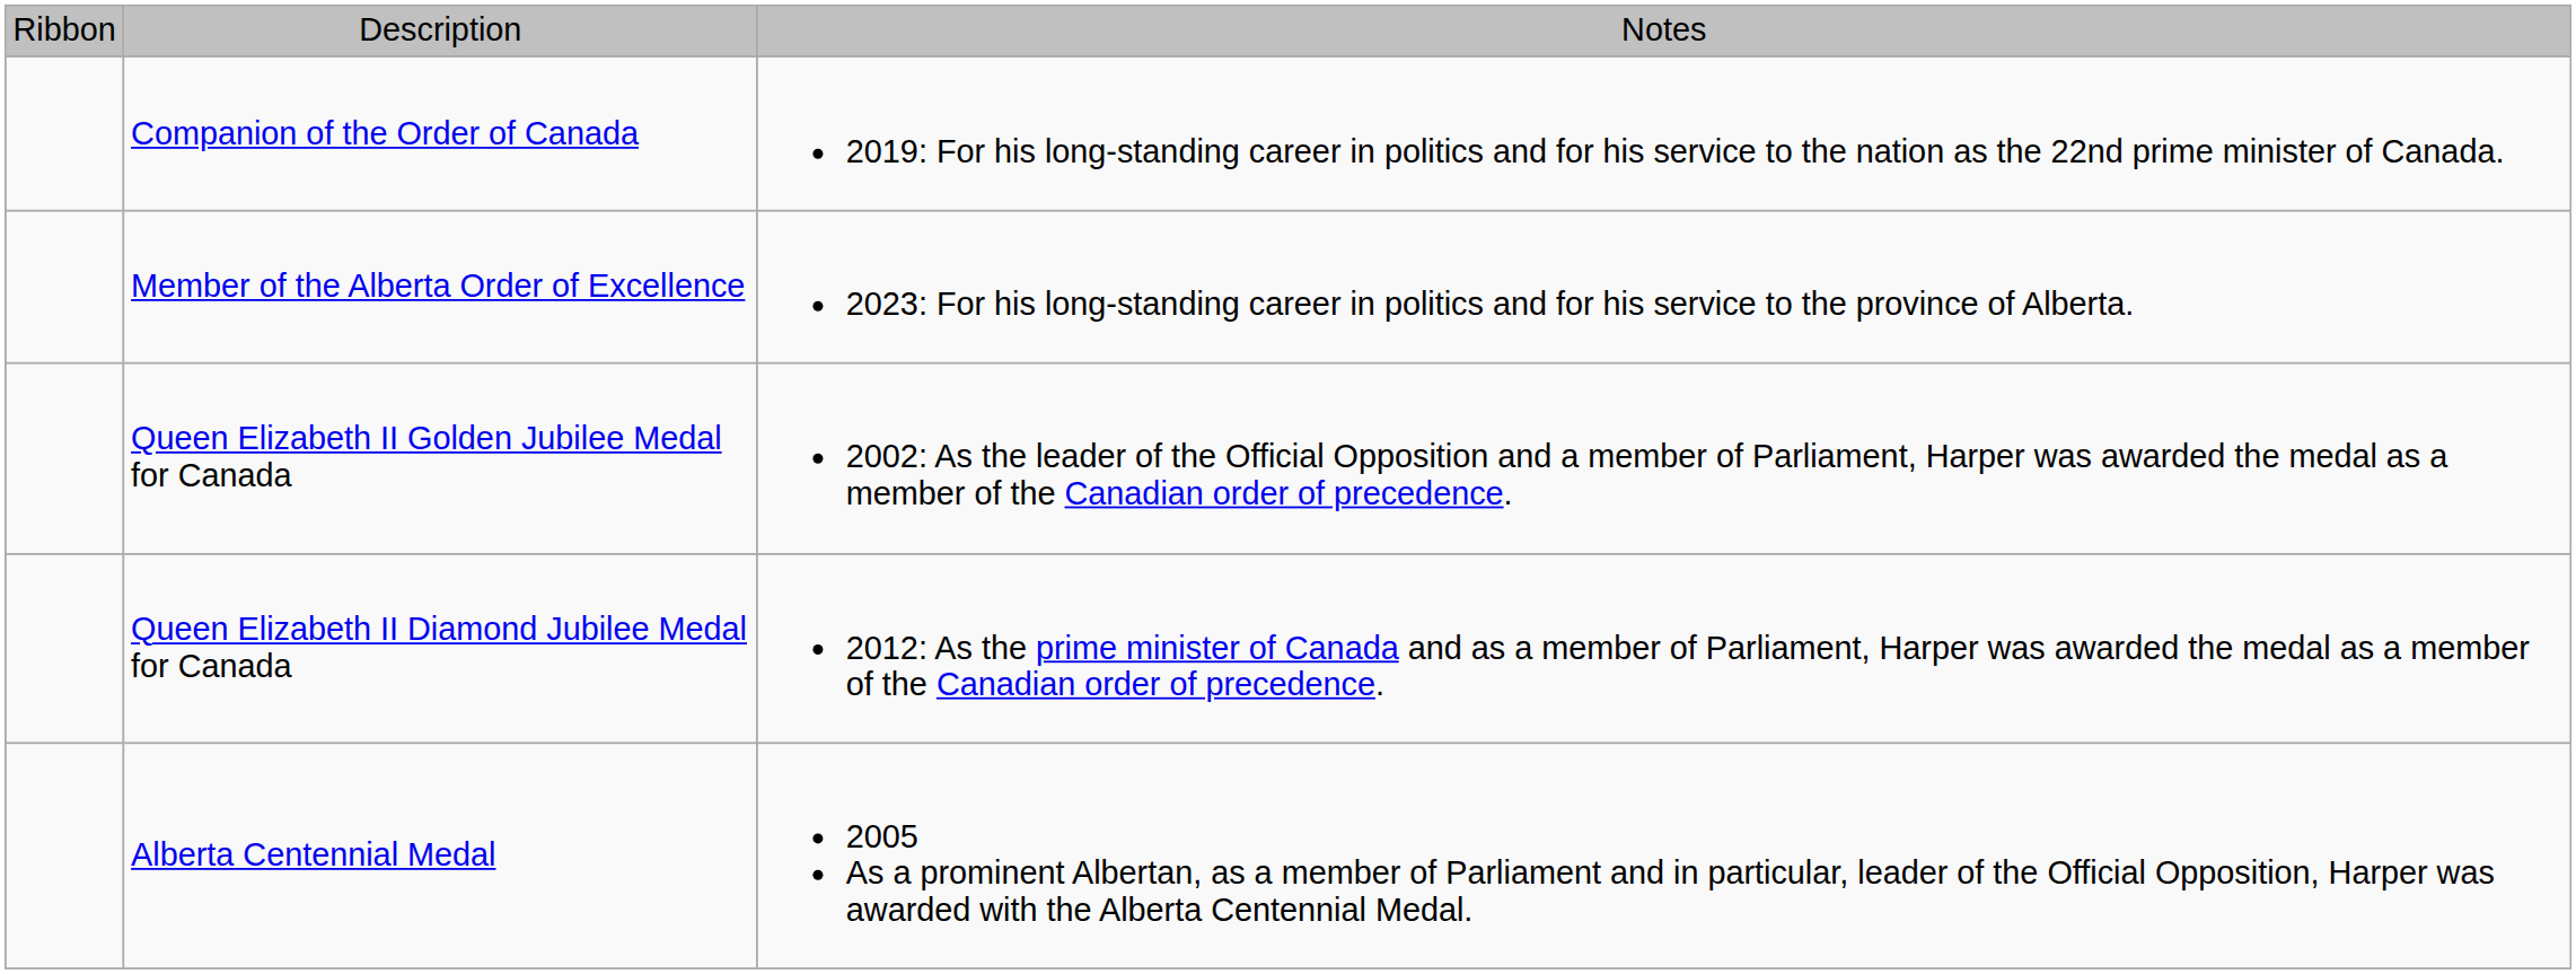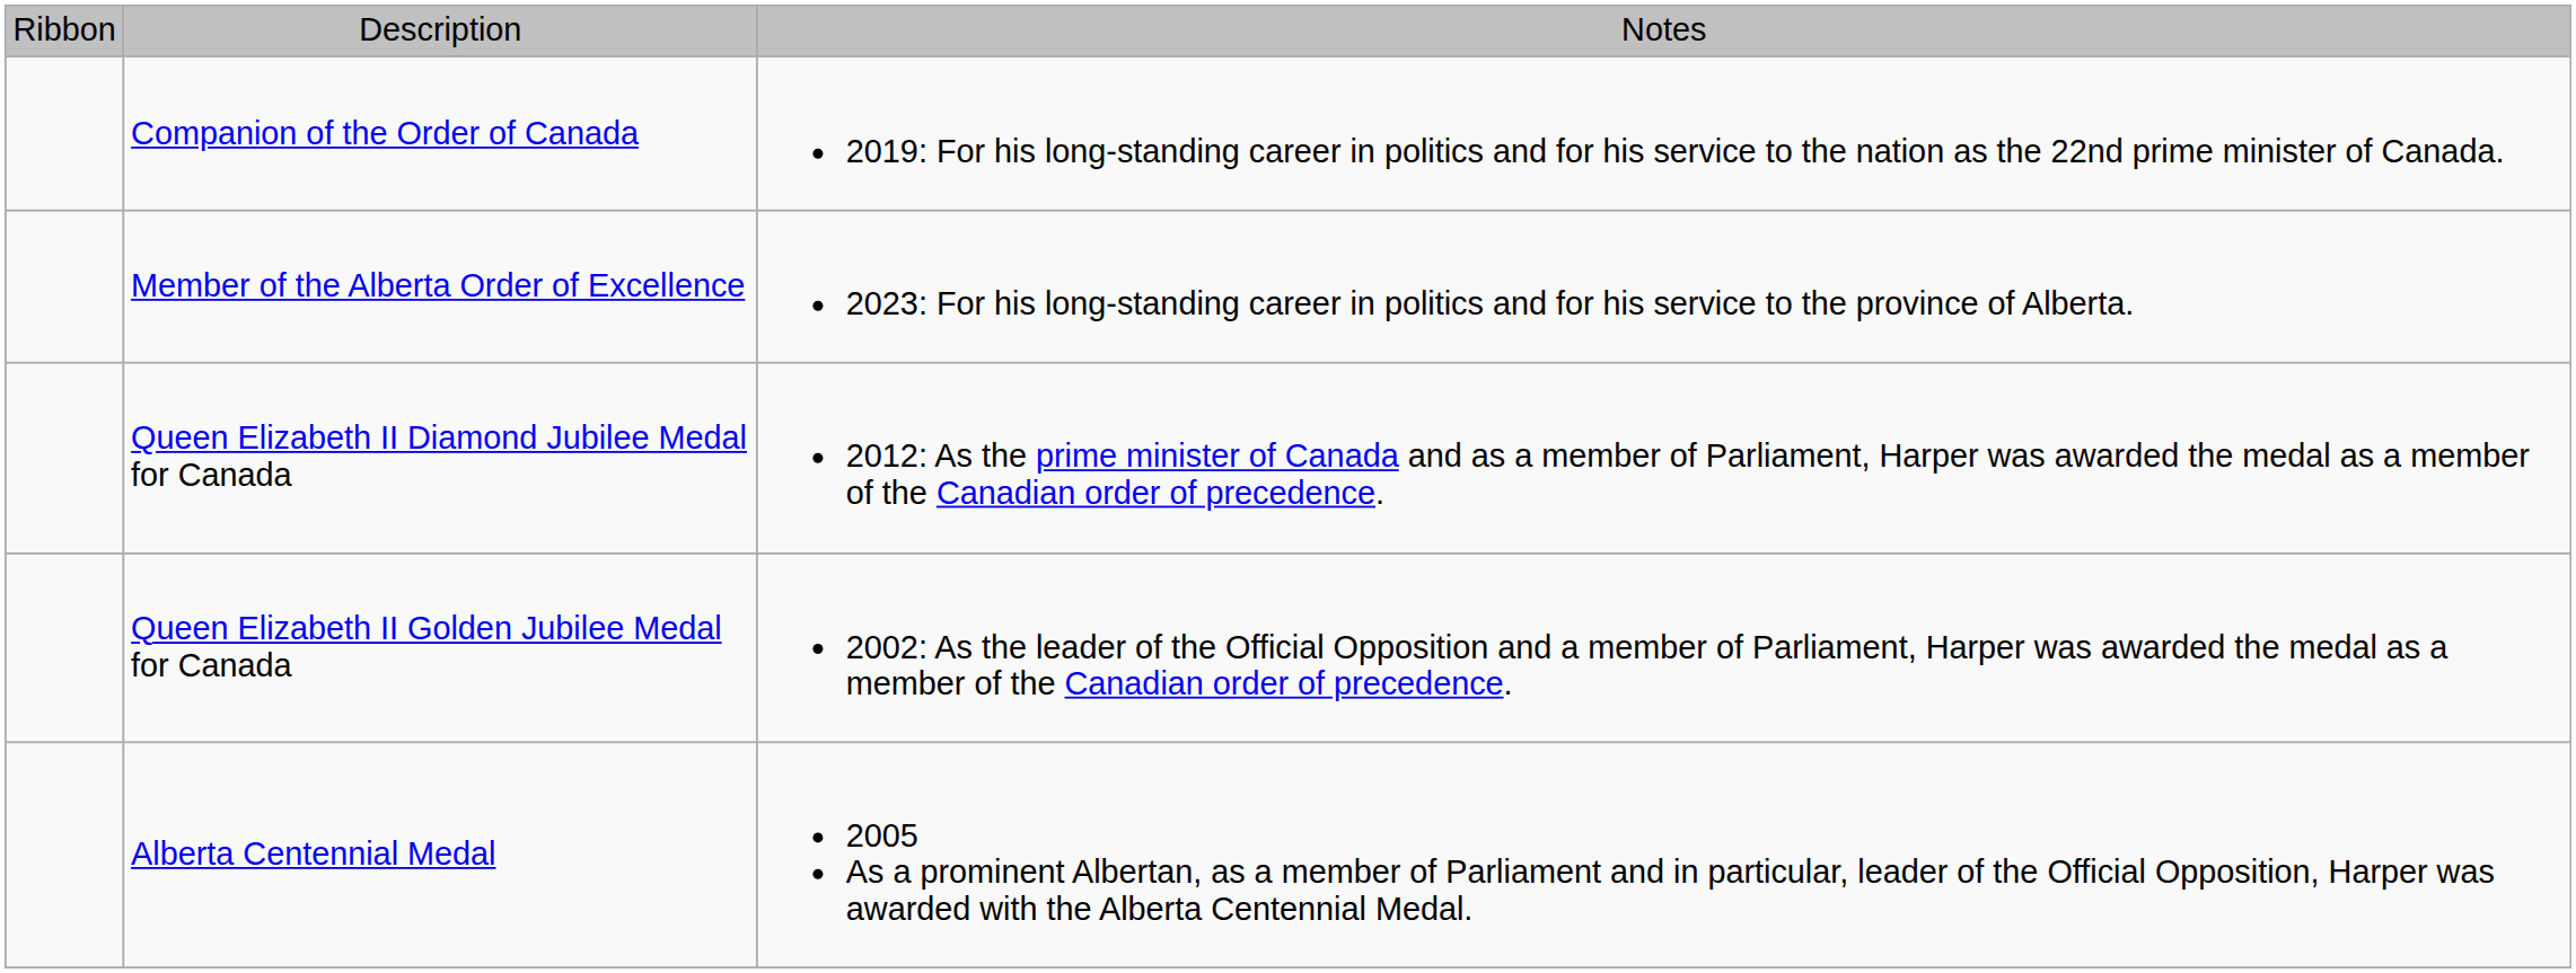rows swapped: Queen Elizabeth II Golden Jubilee Medal for Canada <-> Queen Elizabeth II Diamond Jubilee Medal for Canada
